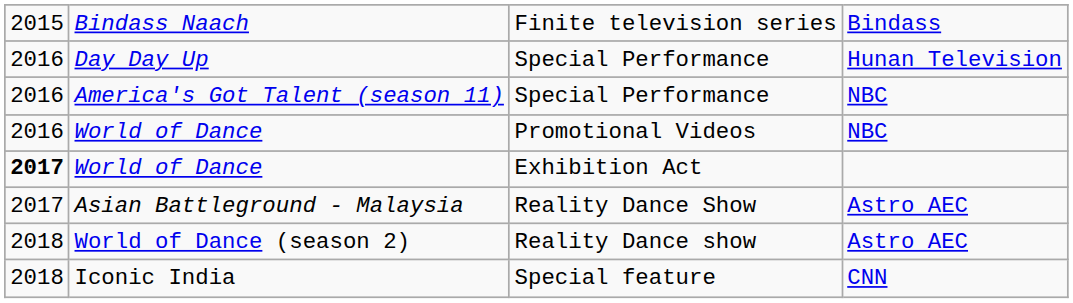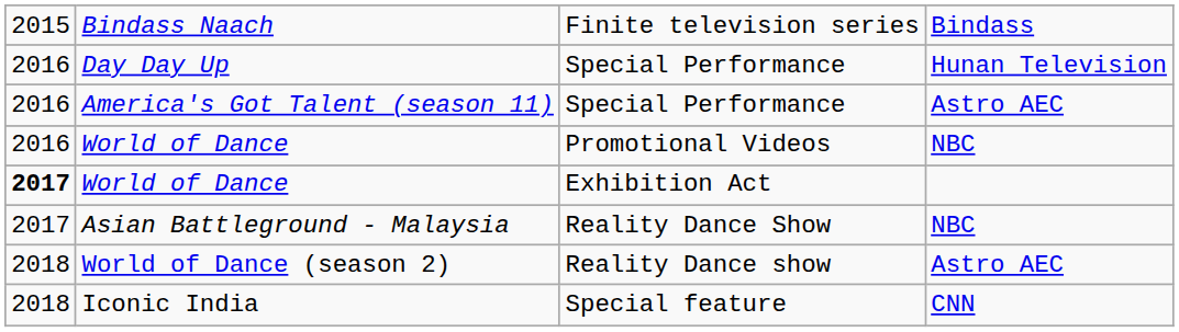America's Got Talent (season 11) | column 4: NBC -> Astro AEC
Asian Battleground - Malaysia | column 4: Astro AEC -> NBC
